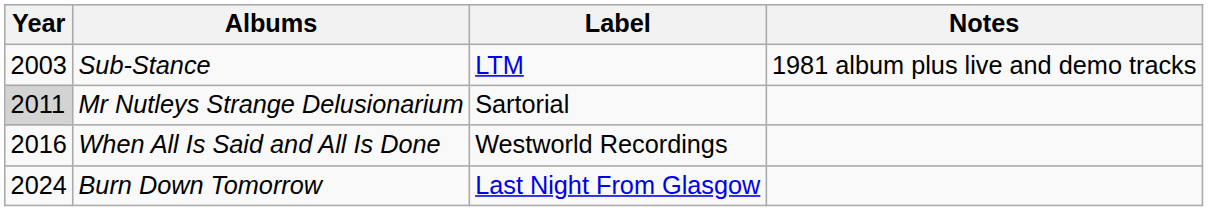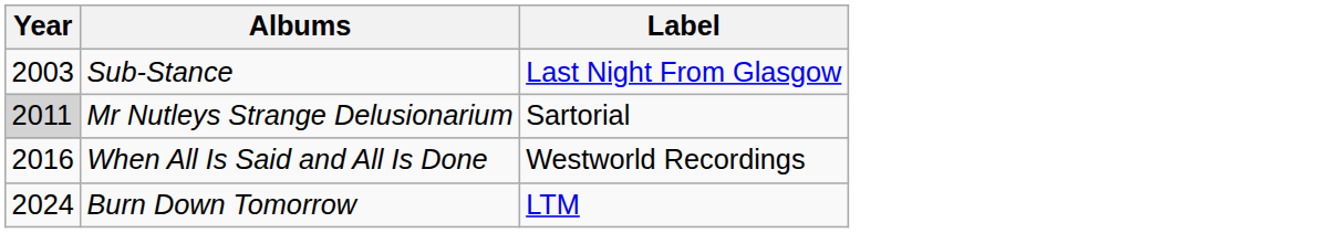- column: Notes | 1981 album plus live and demo tracks
Sub-Stance | Label: LTM -> Last Night From Glasgow
Burn Down Tomorrow | Label: Last Night From Glasgow -> LTM
